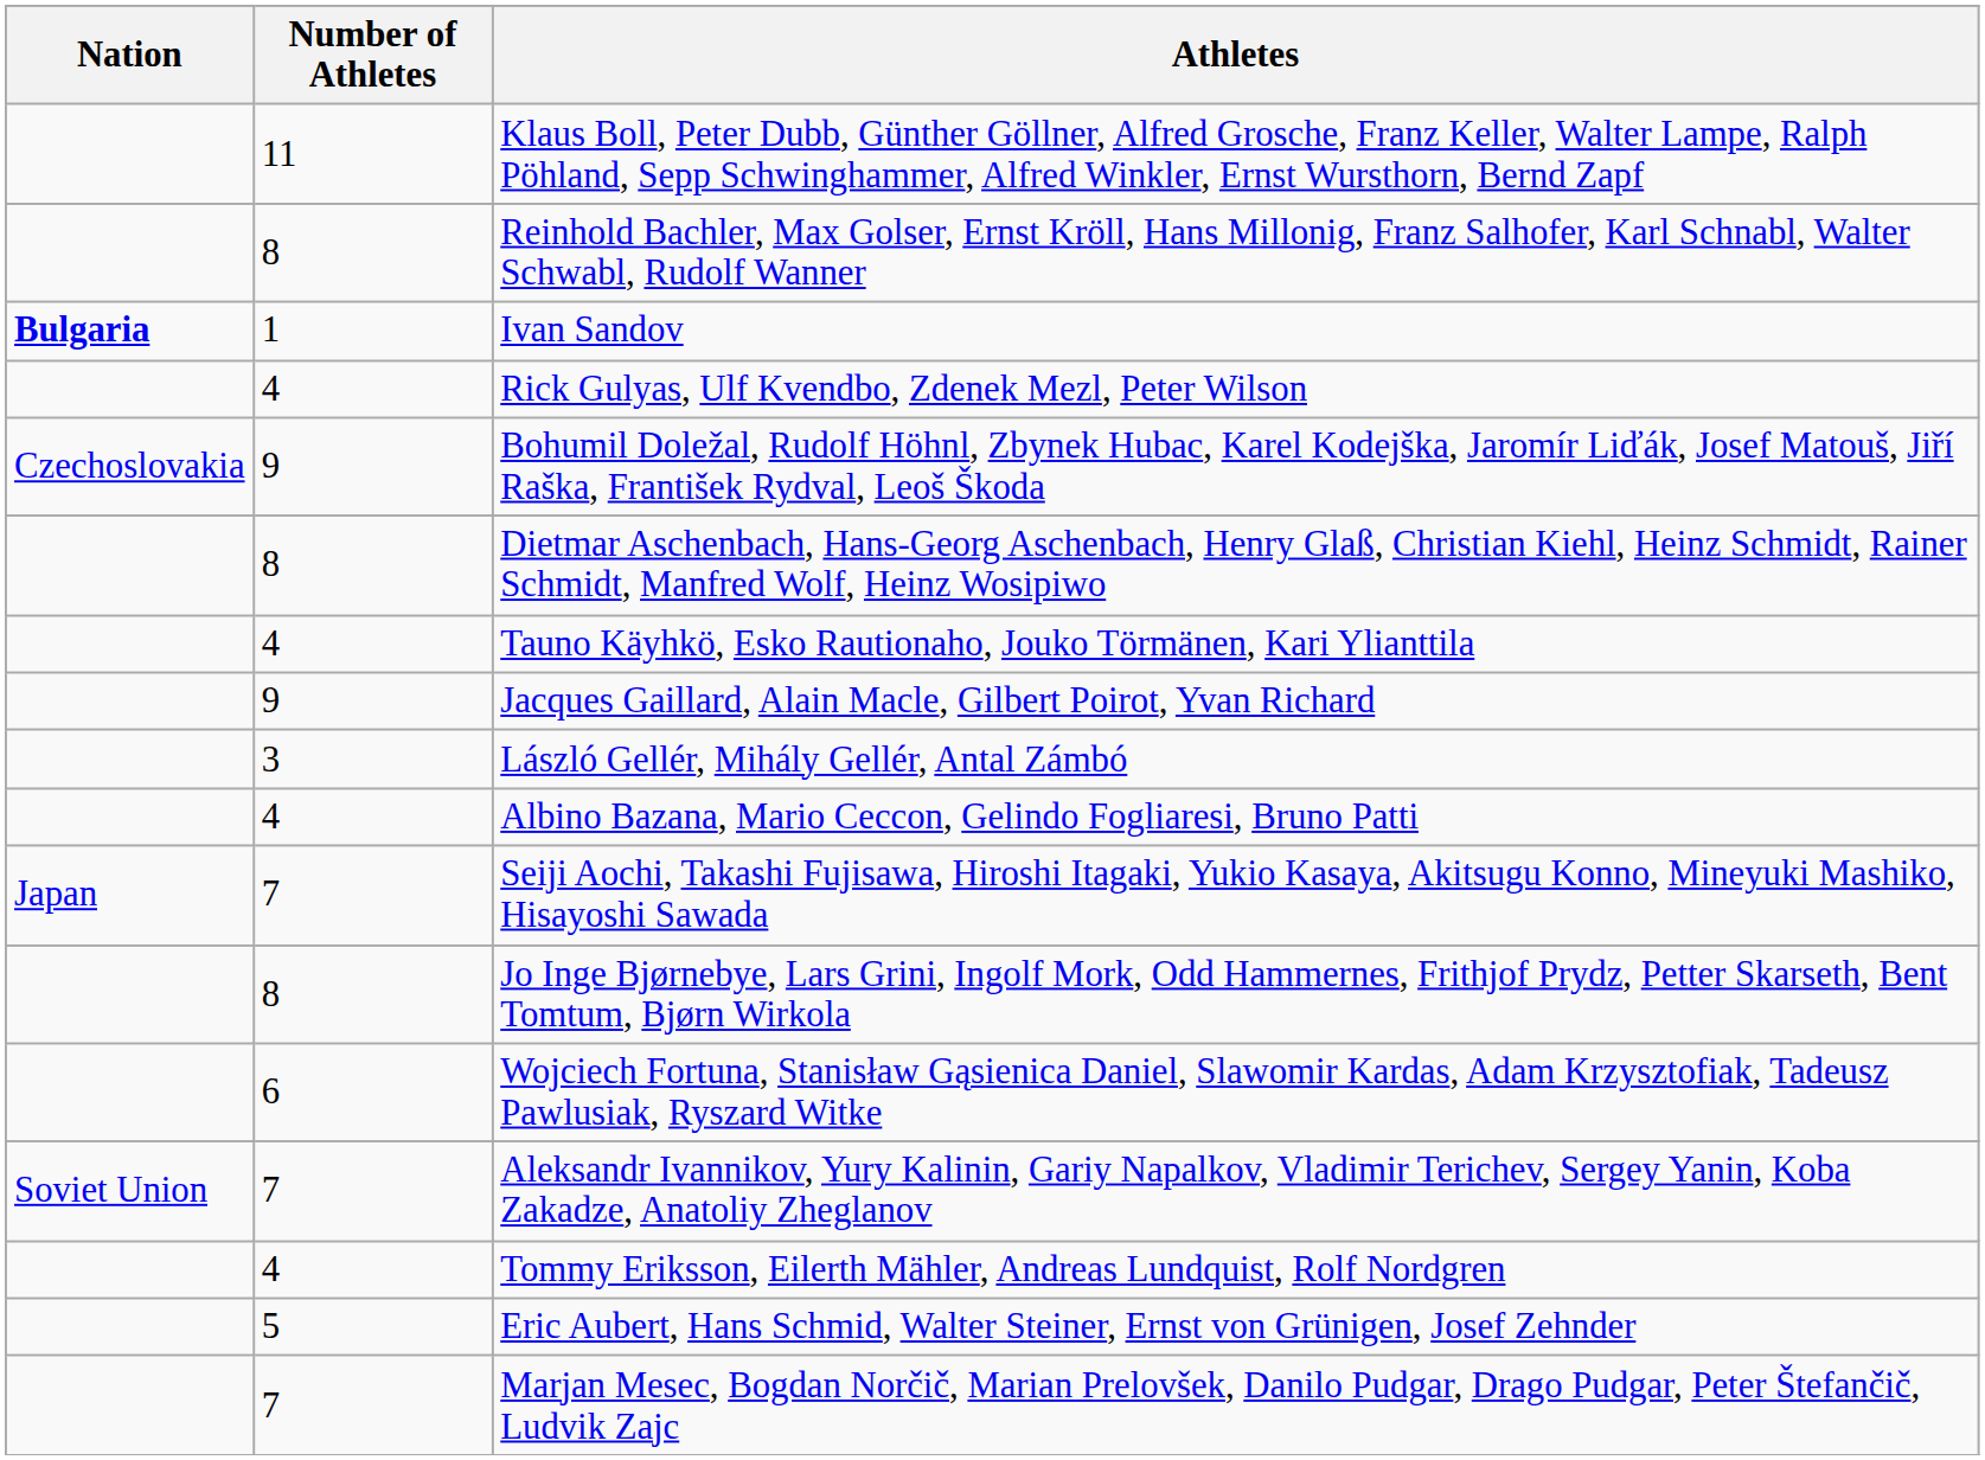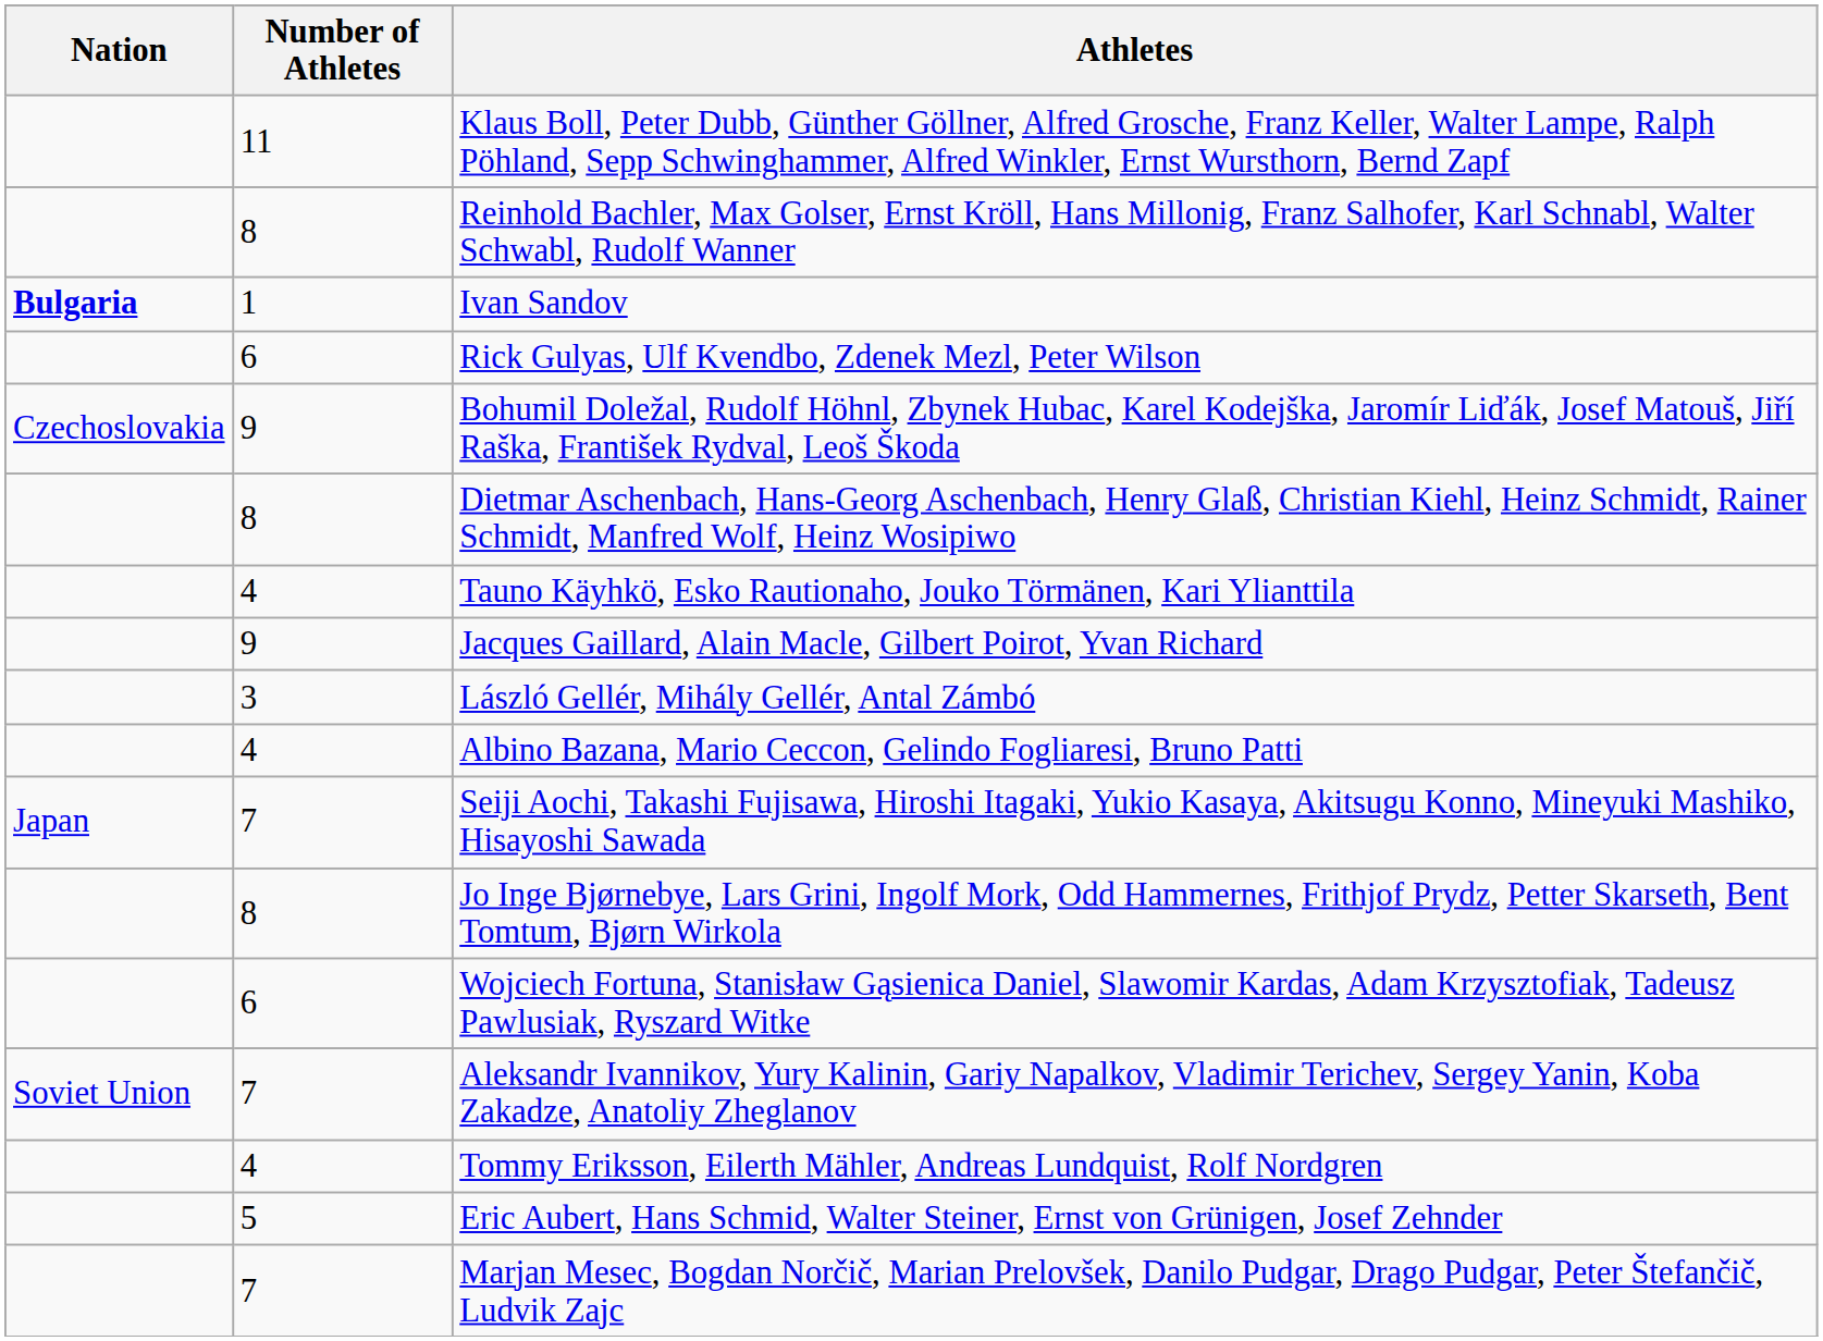Rick Gulyas, Ulf Kvendbo, Zdenek Mezl, Peter Wilson | Number of Athletes: 4 -> 6
